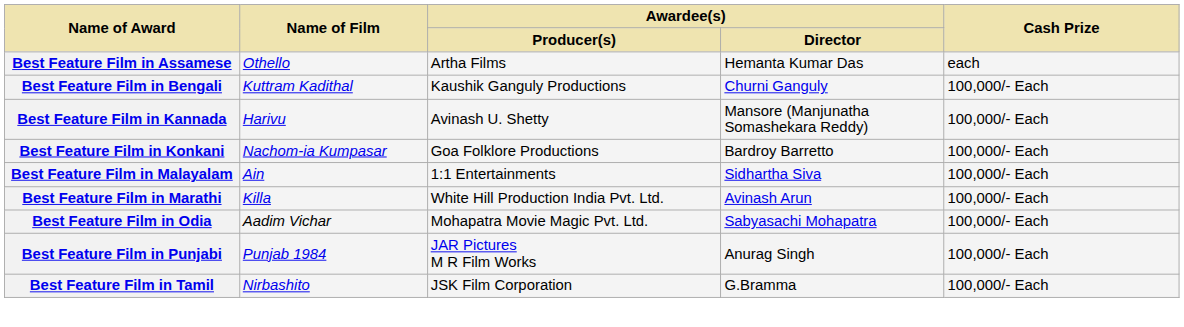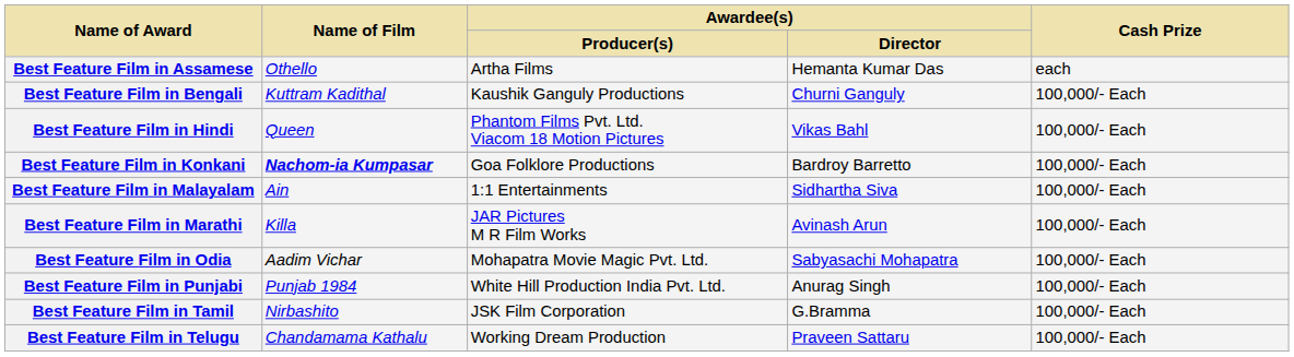+ row: Best Feature Film in Hindi | Queen | Phantom Films Pvt. Ltd. Viacom 18 Motion Pictures | Vikas Bahl | 100,000/- Each
- row: Best Feature Film in Kannada | Harivu | Avinash U. Shetty | Mansore (Manjunatha Somashekara Reddy) | 100,000/- Each
Best Feature Film in Konkani | Name of Film: normal -> bold
Best Feature Film in Marathi | Awardee(s) / Producer(s): White Hill Production India Pvt. Ltd. -> JAR Pictures M R Film Works
Best Feature Film in Punjabi | Awardee(s) / Producer(s): JAR Pictures M R Film Works -> White Hill Production India Pvt. Ltd.
+ row: Best Feature Film in Telugu | Chandamama Kathalu | Working Dream Production | Praveen Sattaru | 100,000/- Each
